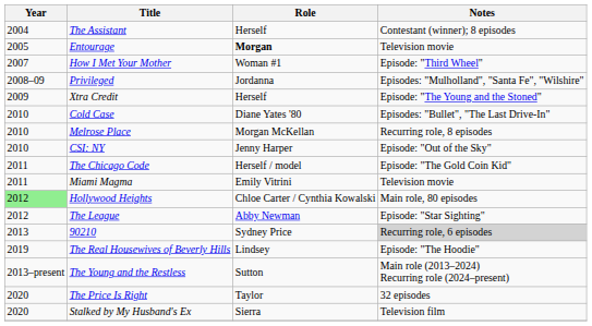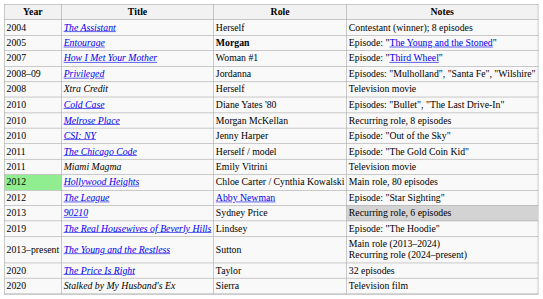Entourage | Notes: Television movie -> Episode: "The Young and the Stoned"
Xtra Credit | Year: 2009 -> 2008
Xtra Credit | Notes: Episode: "The Young and the Stoned" -> Television movie
